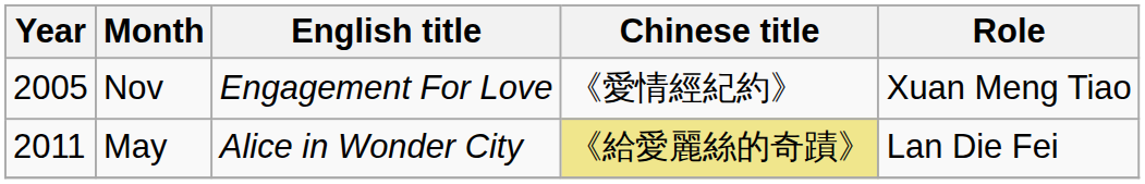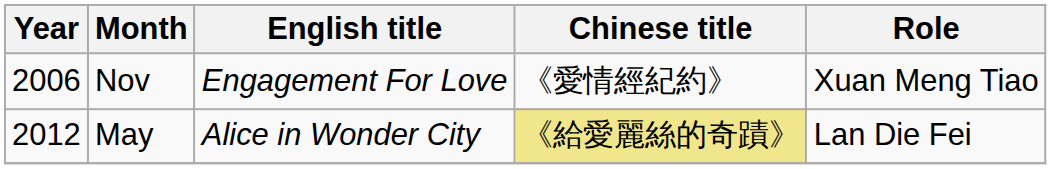Nov | Year: 2005 -> 2006
May | Year: 2011 -> 2012
